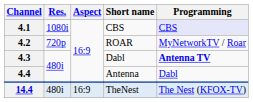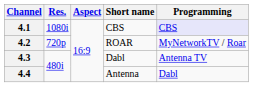4.3 | Programming: bold -> normal
- row: 14.4 | 480i | 16:9 | TheNest | The Nest (KFOX-TV)
